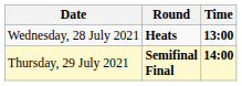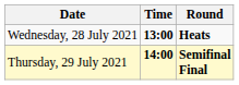columns swapped: Time <-> Round
